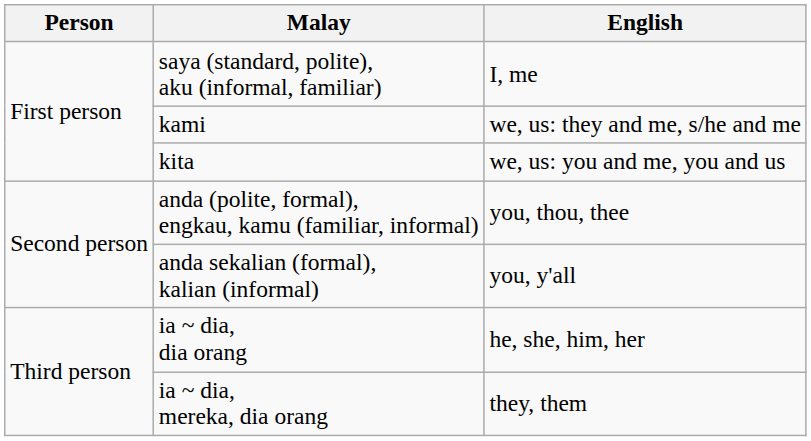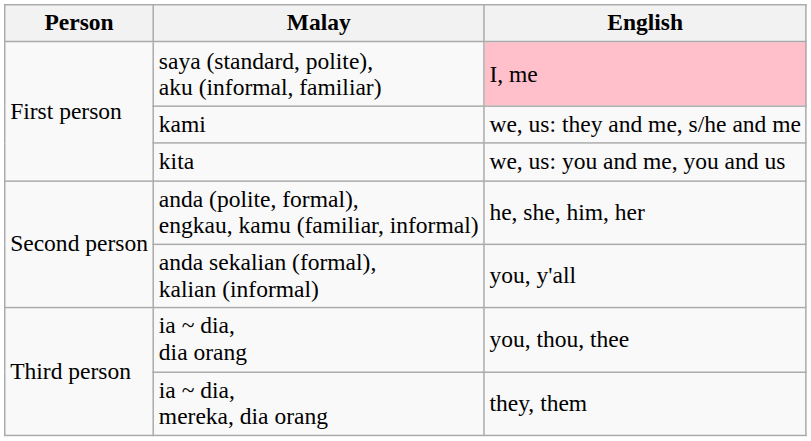saya (standard, polite), aku (informal, familiar) | English: no background -> pink background
anda (polite, formal), engkau, kamu (familiar, informal) | English: you, thou, thee -> he, she, him, her
ia ~ dia, dia orang | English: he, she, him, her -> you, thou, thee
